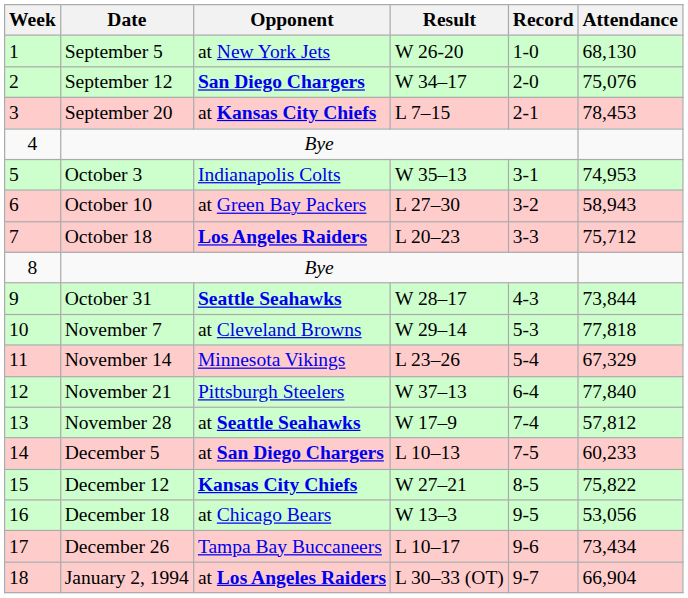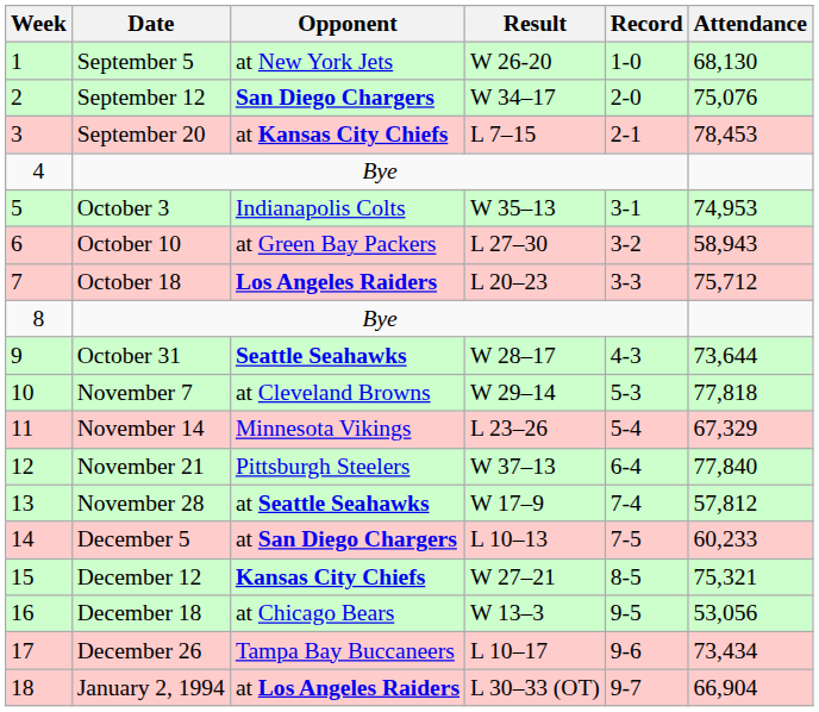October 31 | Attendance: 73,844 -> 73,644
December 12 | Attendance: 75,822 -> 75,321
